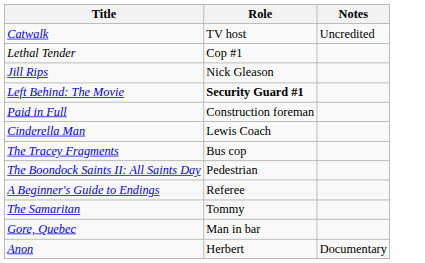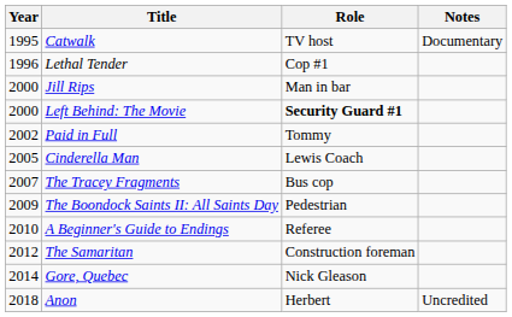+ column: Year | 1995 | 1996 | 2000 | 2000 | 2002 | 2005 | 2007 | 2009 | 2010 | 2012 | 2014 | 2018
Catwalk | Notes: Uncredited -> Documentary
Jill Rips | Role: Nick Gleason -> Man in bar
Paid in Full | Role: Construction foreman -> Tommy
The Samaritan | Role: Tommy -> Construction foreman
Gore, Quebec | Role: Man in bar -> Nick Gleason
Anon | Notes: Documentary -> Uncredited
